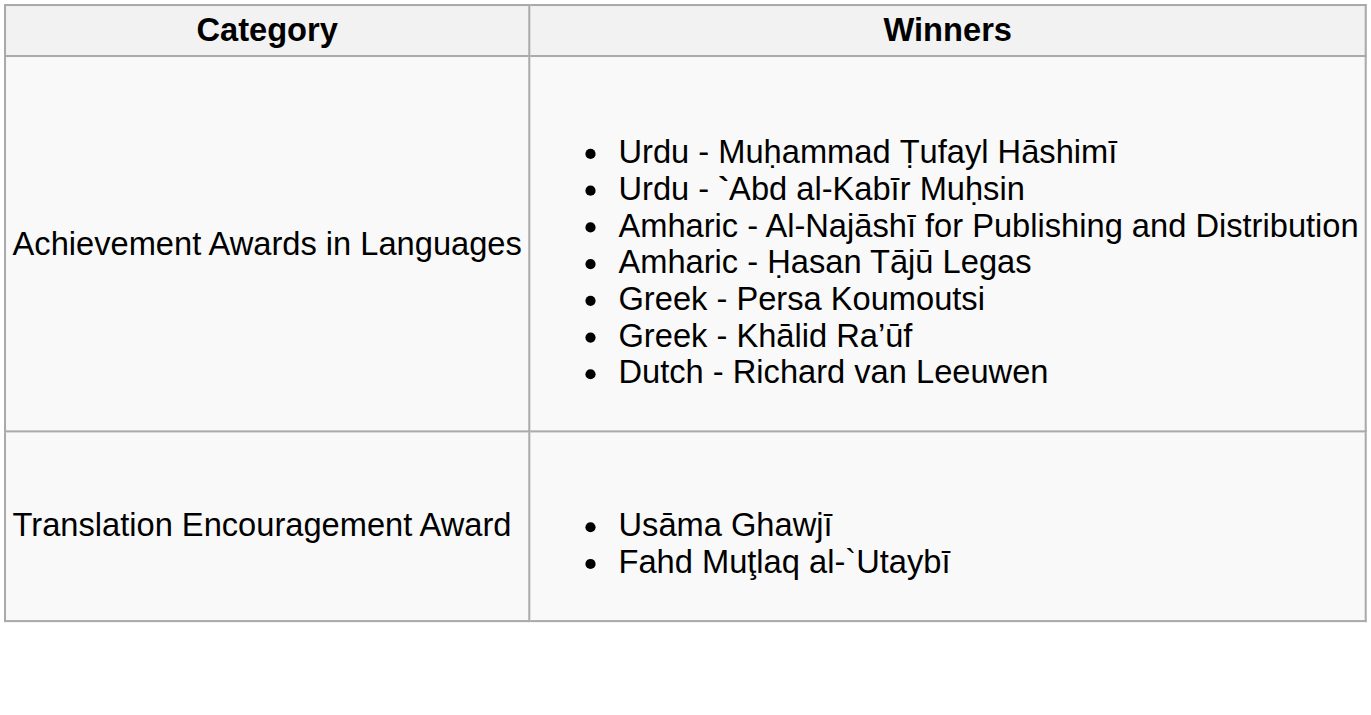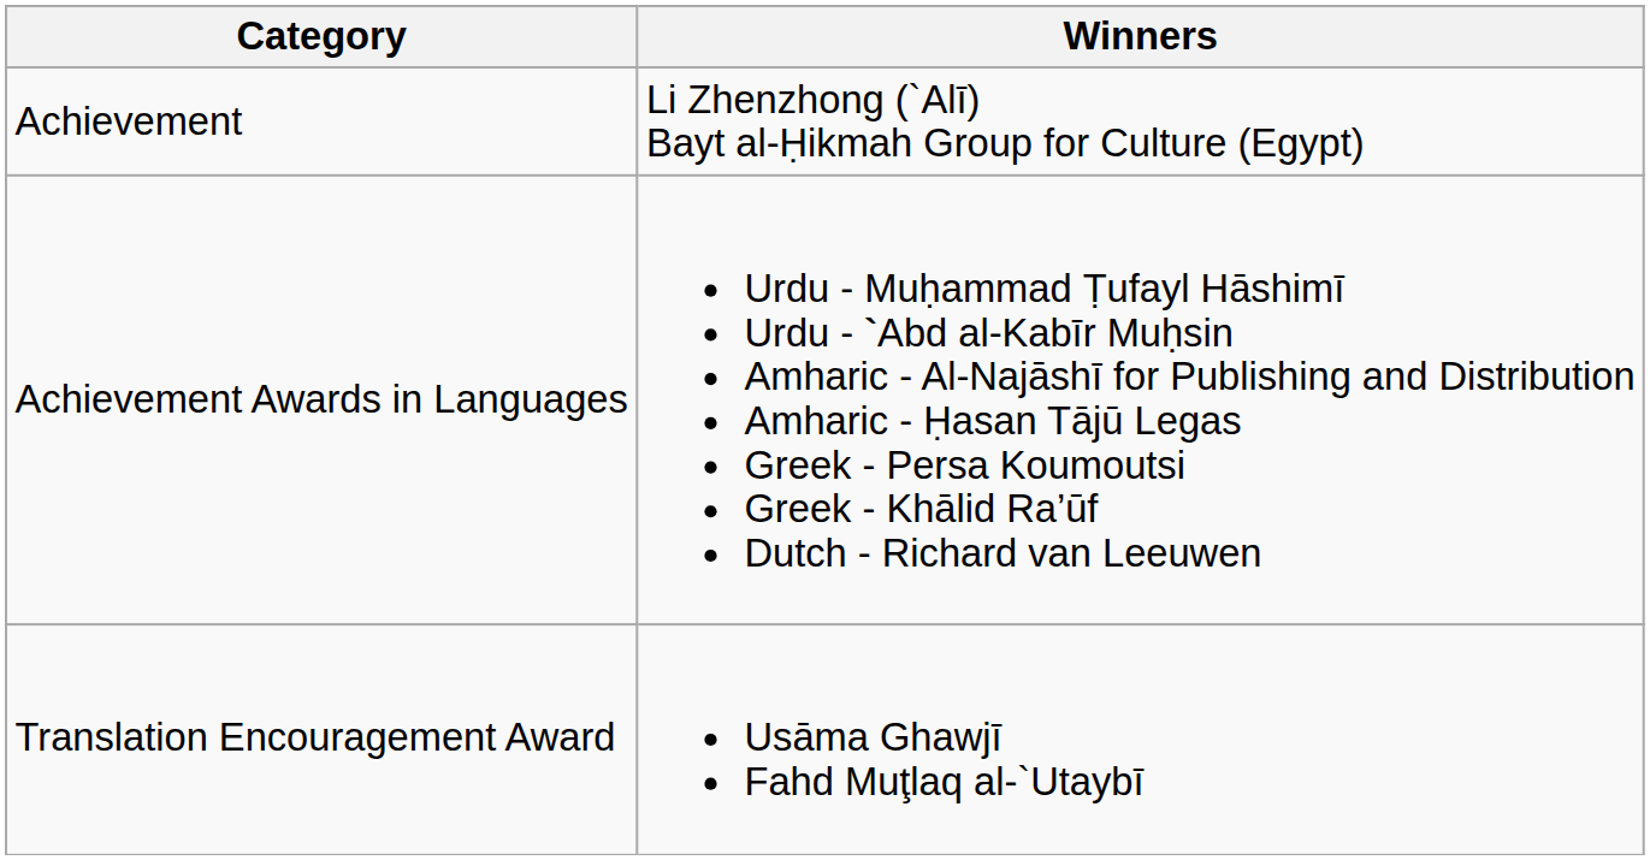+ row: Achievement | Li Zhenzhong (`Alī) Bayt al-Ḥikmah Group for Culture (Egypt)
